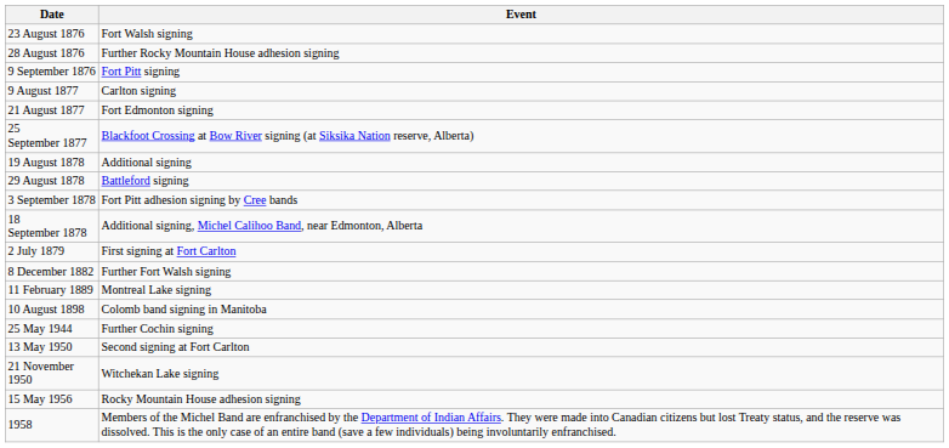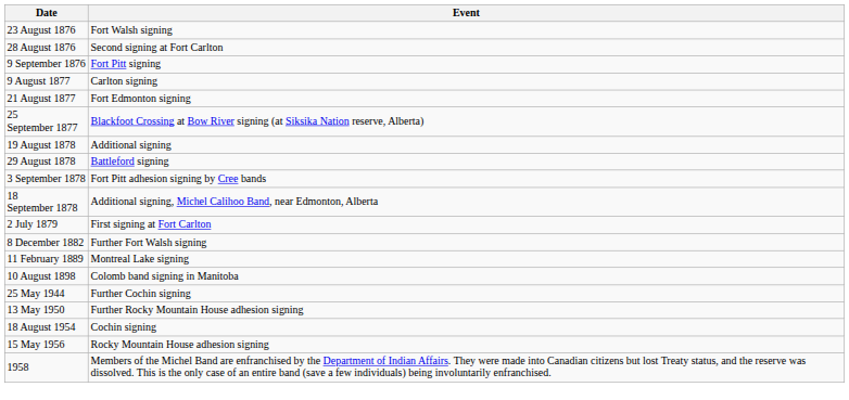28 August 1876 | Event: Further Rocky Mountain House adhesion signing -> Second signing at Fort Carlton
13 May 1950 | Event: Second signing at Fort Carlton -> Further Rocky Mountain House adhesion signing
- row: 21 November 1950 | Witchekan Lake signing
+ row: 18 August 1954 | Cochin signing
